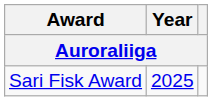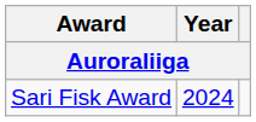Sari Fisk Award | Year: 2025 -> 2024
